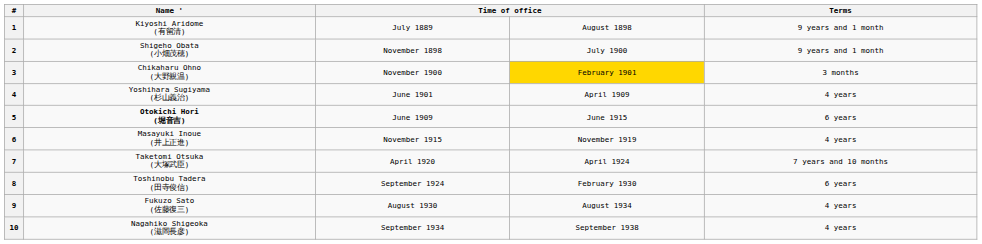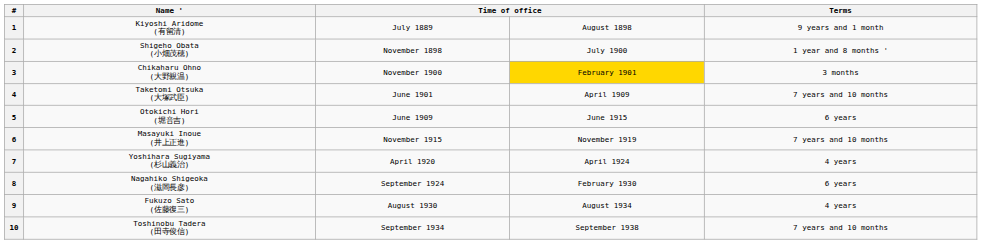2 | Terms: 9 years and 1 month -> 1 year and 8 months '
4 | Name ': Yoshihara Sugiyama (杉山義治) -> Taketomi Otsuka (大塚武臣)
4 | Terms: 4 years -> 7 years and 10 months
5 | Name ': bold -> normal
6 | Terms: 4 years -> 7 years and 10 months
7 | Name ': Taketomi Otsuka (大塚武臣) -> Yoshihara Sugiyama (杉山義治)
7 | Terms: 7 years and 10 months -> 4 years
8 | Name ': Toshinobu Tadera (田寺俊信) -> Nagahiko Shigeoka (滋岡長彦)
10 | Name ': Nagahiko Shigeoka (滋岡長彦) -> Toshinobu Tadera (田寺俊信)
10 | Terms: 4 years -> 7 years and 10 months
